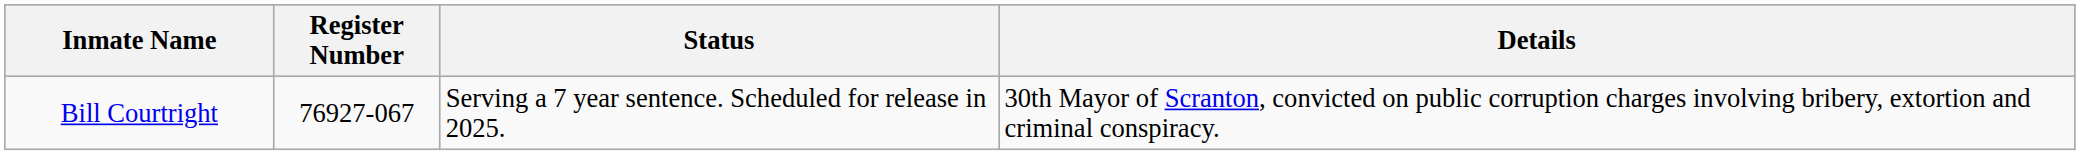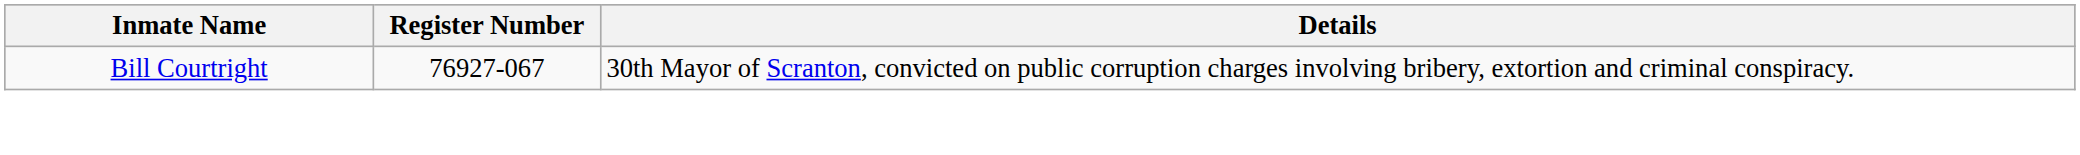- column: Status | Serving a 7 year sentence. Scheduled for release in 2025.
